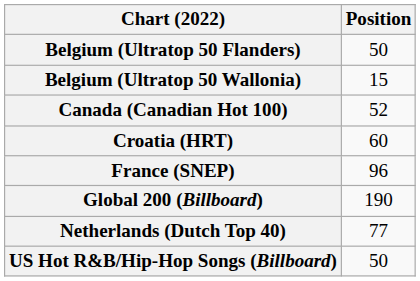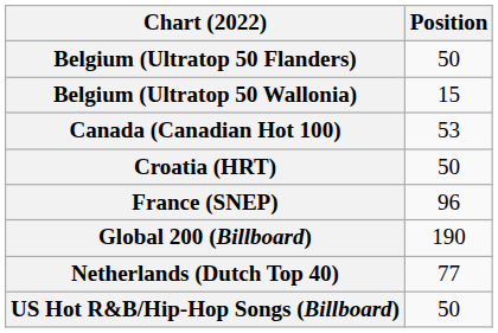Canada (Canadian Hot 100) | Position: 52 -> 53
Croatia (HRT) | Position: 60 -> 50
